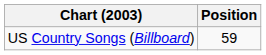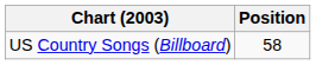US Country Songs (Billboard) | Position: 59 -> 58
